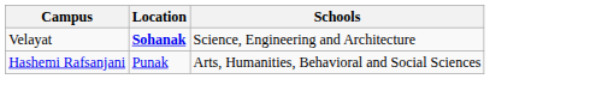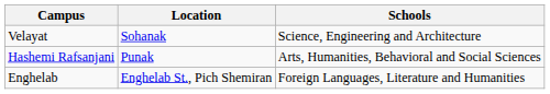Velayat | Location: bold -> normal
+ row: Enghelab | Enghelab St., Pich Shemiran | Foreign Languages, Literature and Humanities
